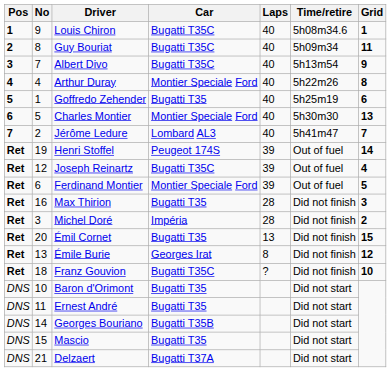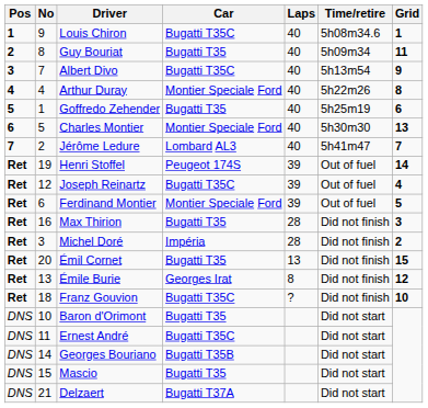Guy Bouriat | Car: Bugatti T35C -> Bugatti T35
Ernest André | Car: Bugatti T35 -> Bugatti T35C
